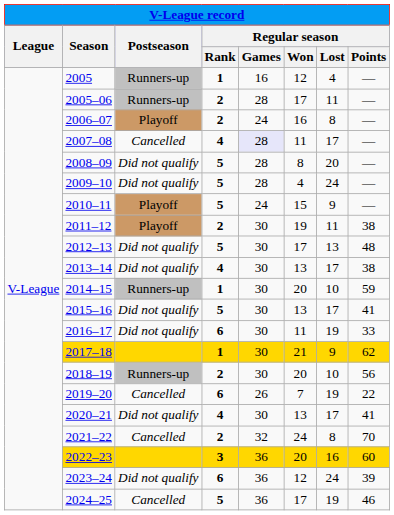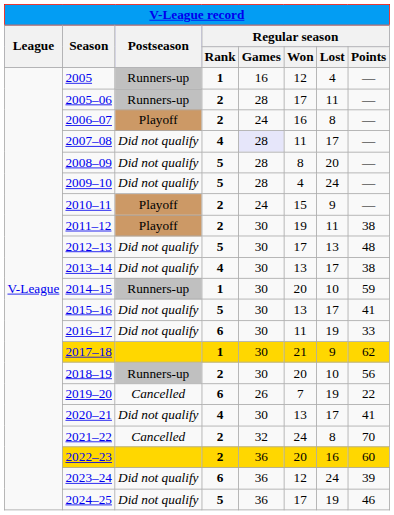2007–08 | Postseason: Cancelled -> Did not qualify
2010–11 | Regular season / Rank: 5 -> 2
2022–23 | Regular season / Rank: 3 -> 2
2024–25 | Postseason: Cancelled -> Did not qualify
